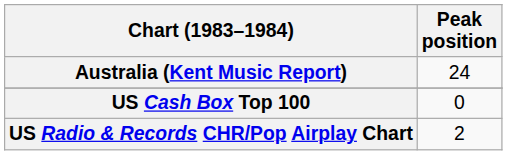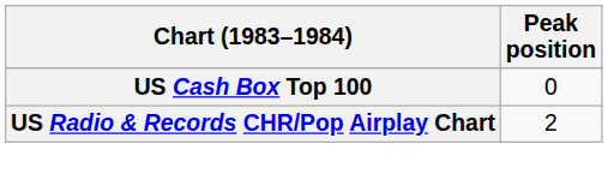- row: Australia (Kent Music Report) | 24
